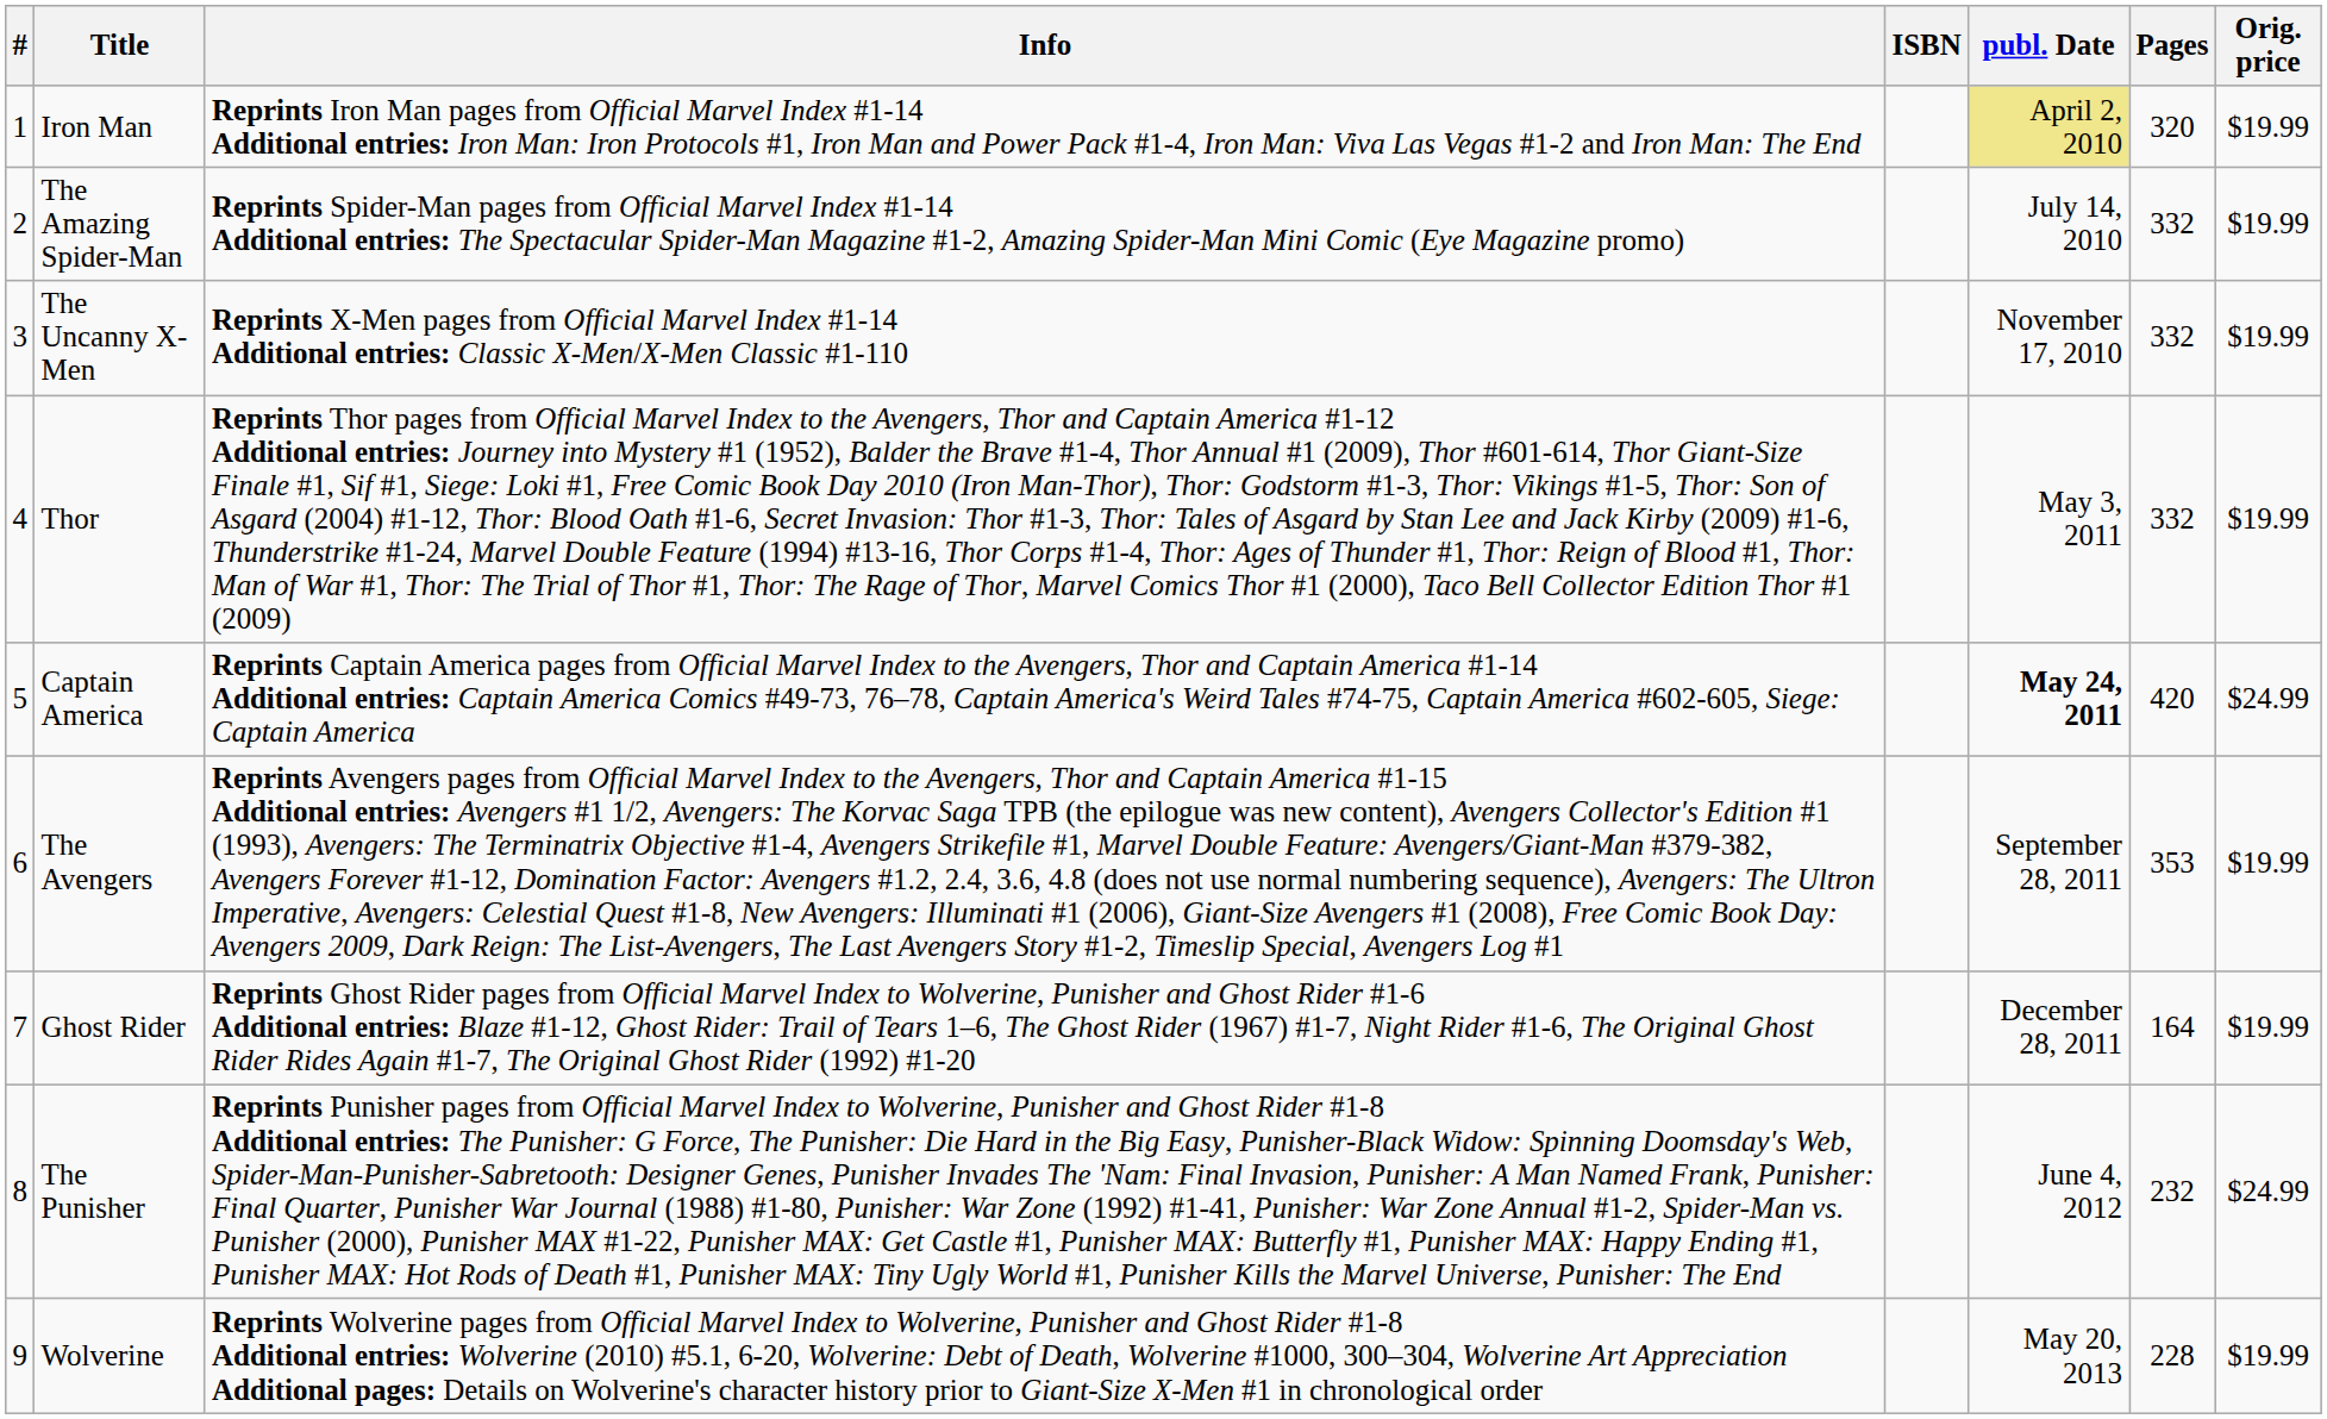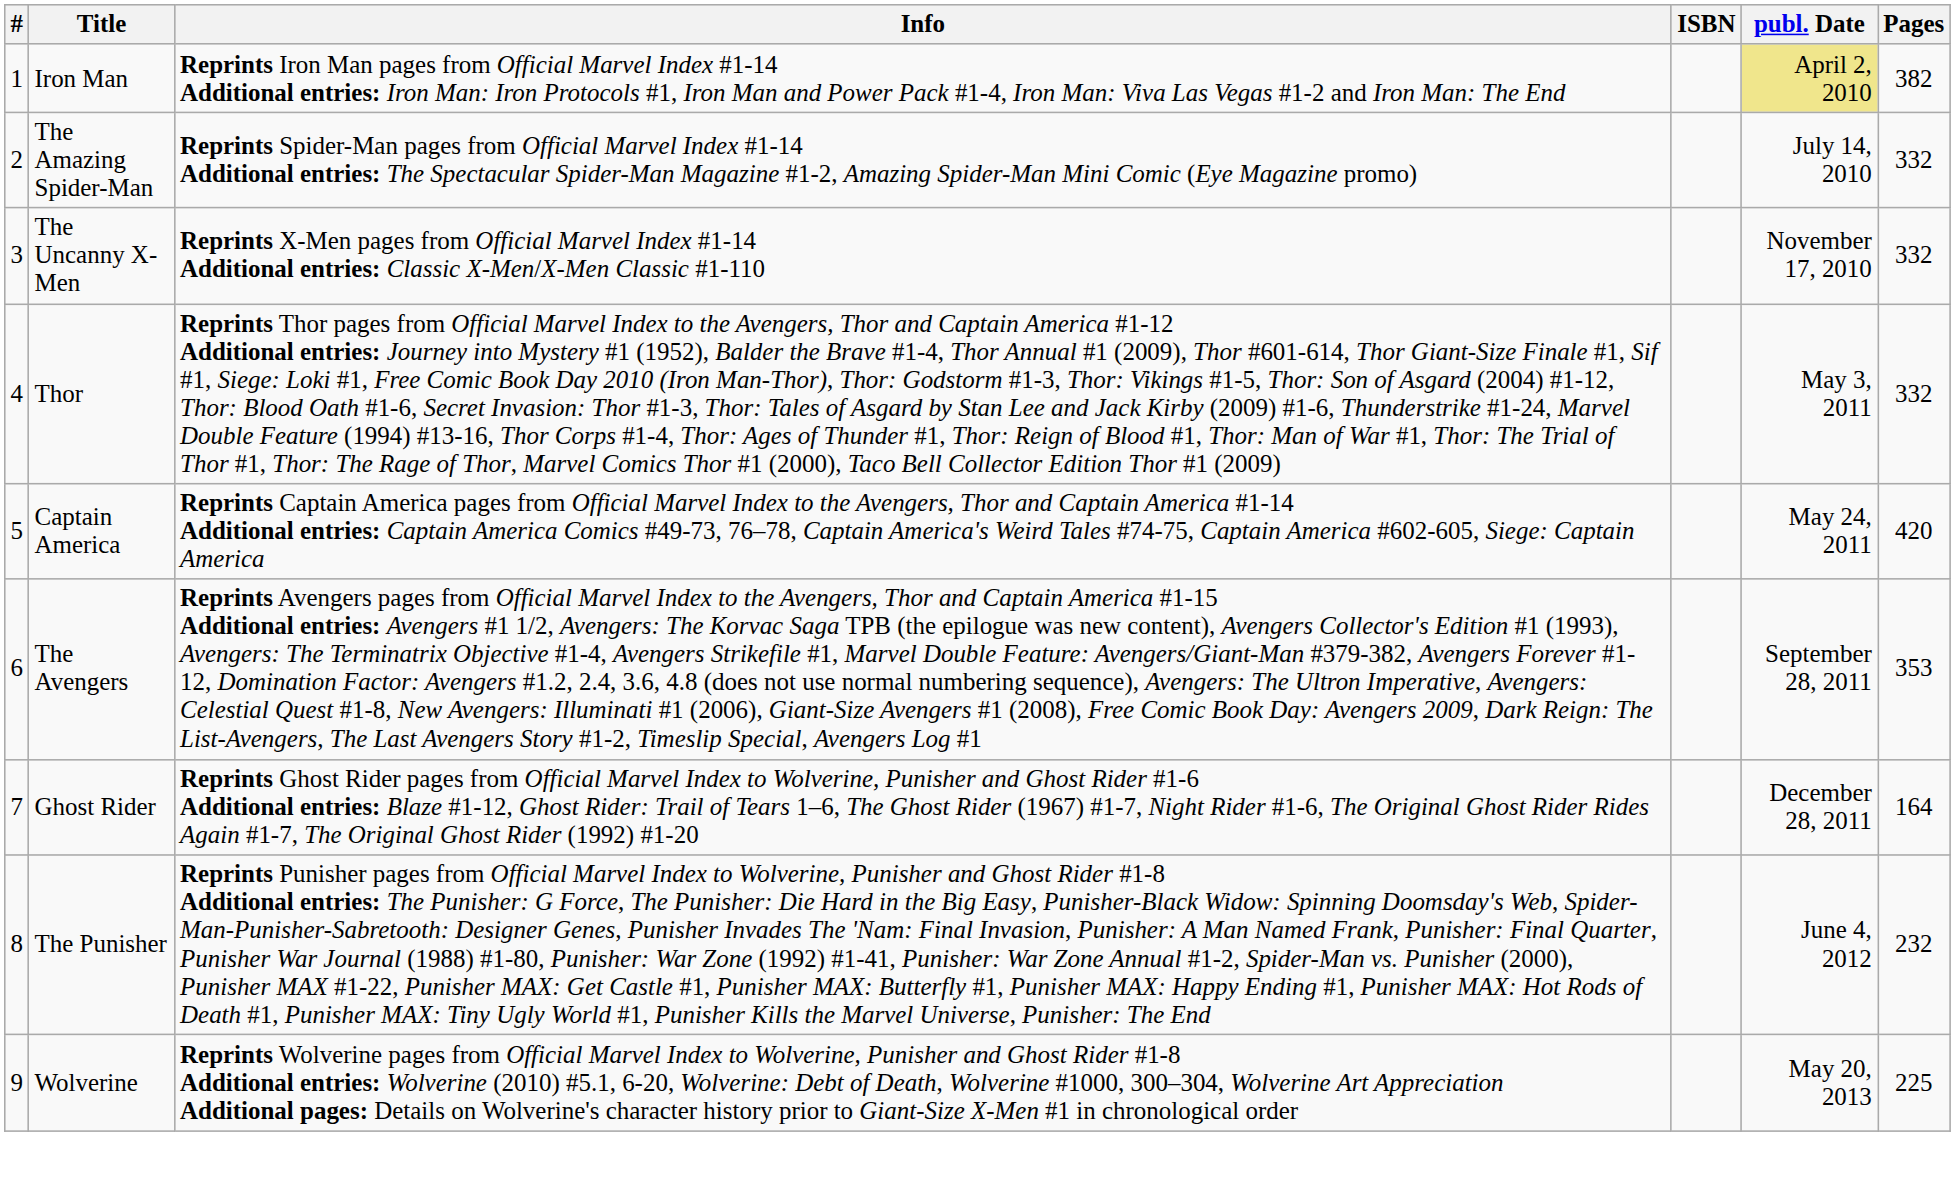- column: Orig. price | $19.99 | $19.99 | $19.99 | $19.99 | $24.99 | $19.99 | $19.99 | $24.99 | $19.99
Iron Man | Pages: 320 -> 382
Captain America | publ. Date: bold -> normal
Wolverine | Pages: 228 -> 225
